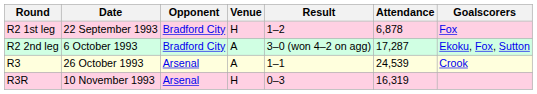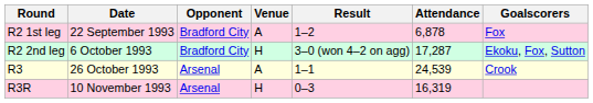R2 1st leg | Venue: H -> A
R2 2nd leg | Venue: A -> H
